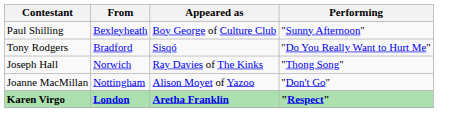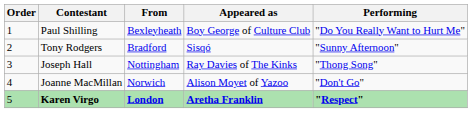+ column: Order | 1 | 2 | 3 | 4 | 5
Paul Shilling | Performing: "Sunny Afternoon" -> "Do You Really Want to Hurt Me"
Tony Rodgers | Performing: "Do You Really Want to Hurt Me" -> "Sunny Afternoon"
Joseph Hall | From: Norwich -> Nottingham
Joanne MacMillan | From: Nottingham -> Norwich
